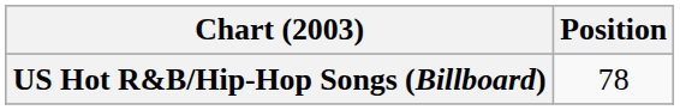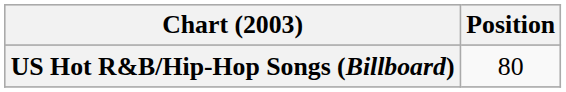US Hot R&B/Hip-Hop Songs (Billboard) | Position: 78 -> 80
